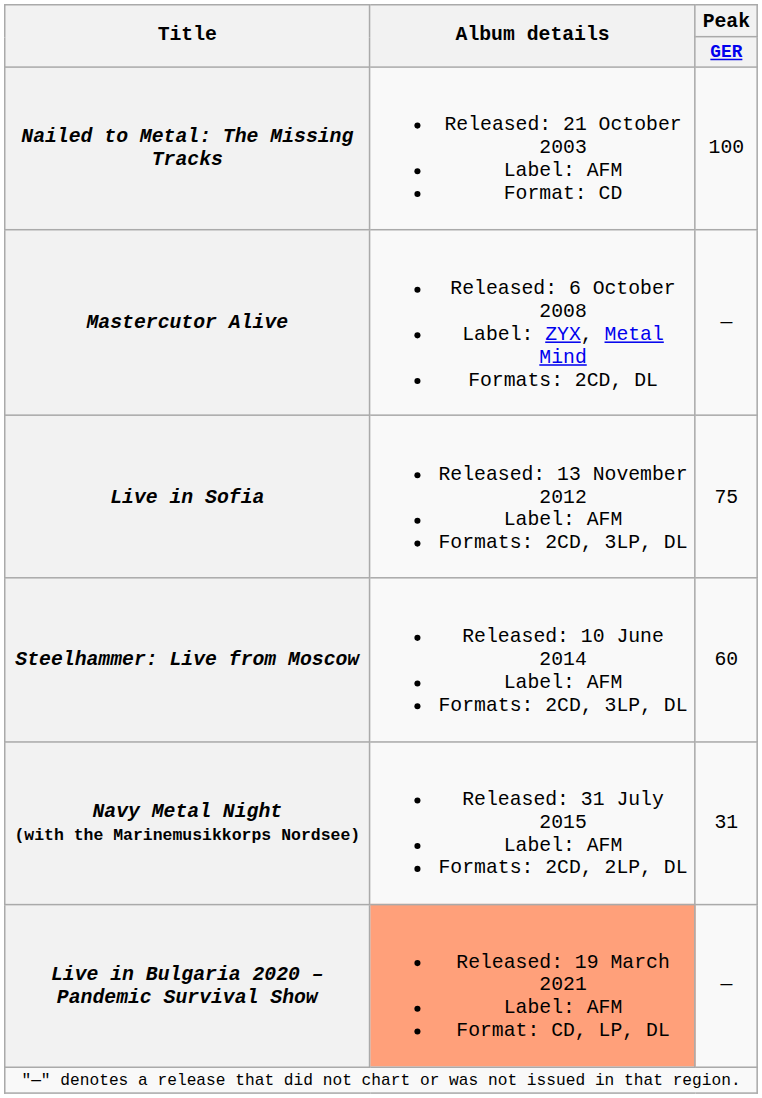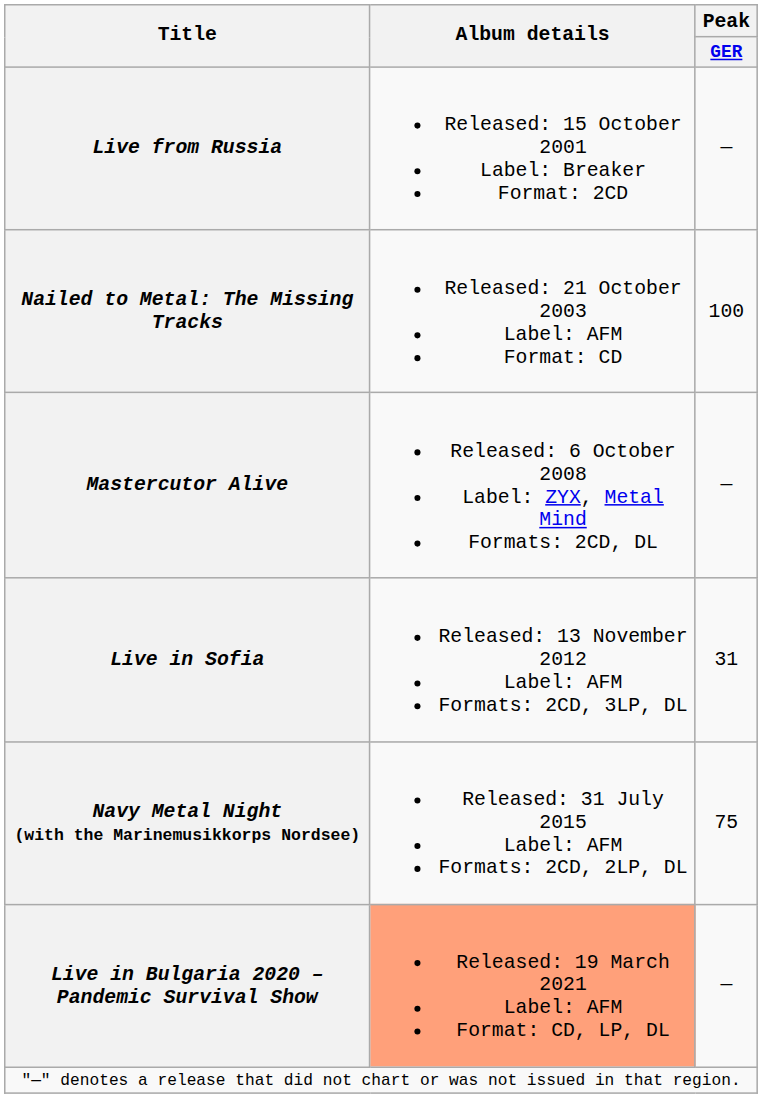+ row: Live from Russia | Released: 15 October 2001 Label: Breaker Format: 2CD | —
Live in Sofia | Peak / GER: 75 -> 31
- row: Steelhammer: Live from Moscow | Released: 10 June 2014 Label: AFM Formats: 2CD, 3LP, DL | 60
Navy Metal Night (with the Marinemusikkorps Nordsee) | Peak / GER: 31 -> 75
